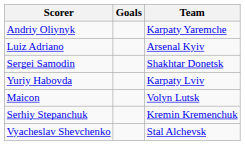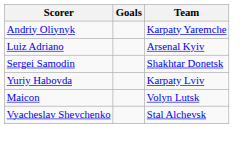- row: Serhiy Stepanchuk | Kremin Kremenchuk
